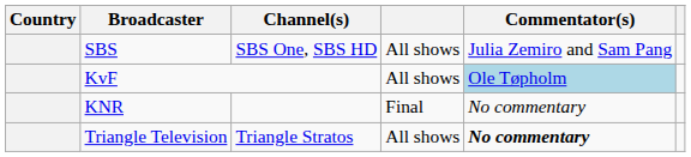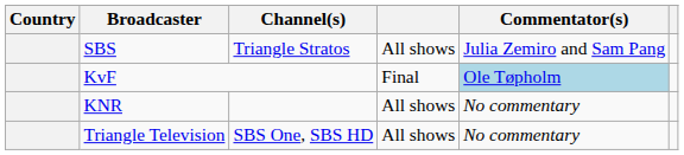SBS | Channel(s): SBS One, SBS HD -> Triangle Stratos
KvF | column 4: All shows -> Final
KNR | column 4: Final -> All shows
Triangle Television | Channel(s): Triangle Stratos -> SBS One, SBS HD
Triangle Television | Commentator(s): bold -> normal
